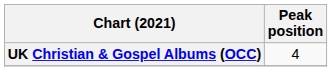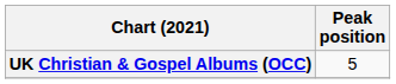UK Christian & Gospel Albums (OCC) | Peak position: 4 -> 5
